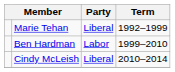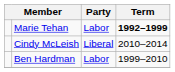Marie Tehan | Party: Liberal -> Labor
Marie Tehan | Term: normal -> bold
rows swapped: Ben Hardman <-> Cindy McLeish
